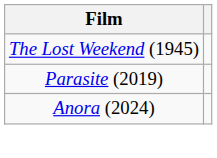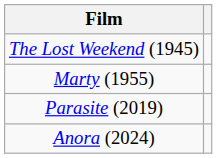+ row: Marty (1955)
